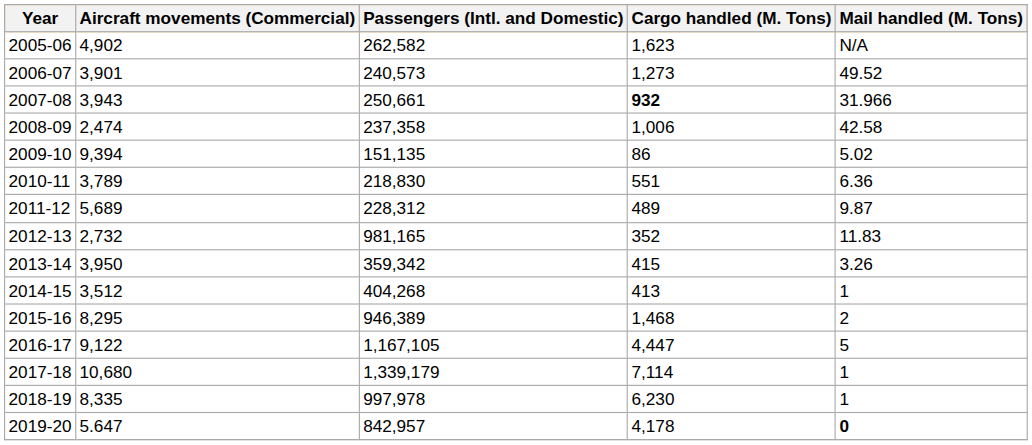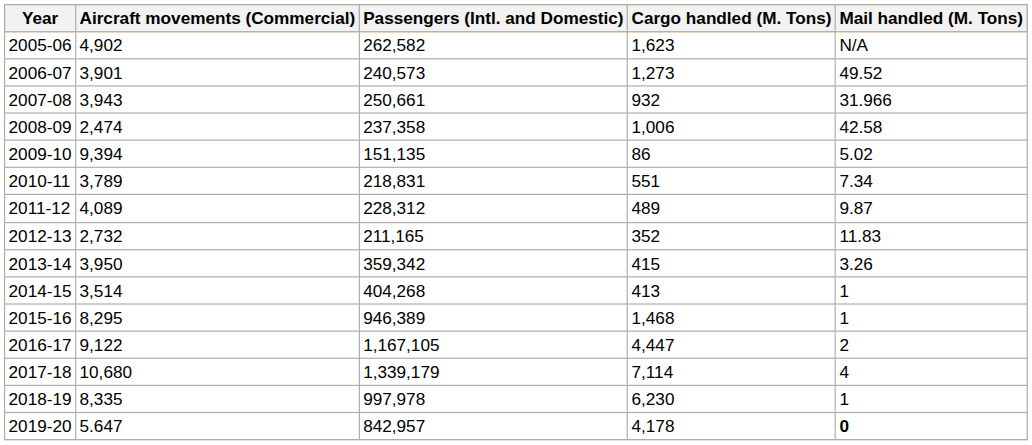2007-08 | Cargo handled (M. Tons): bold -> normal
2010-11 | Passengers (Intl. and Domestic): 218,830 -> 218,831
2010-11 | Mail handled (M. Tons): 6.36 -> 7.34
2011-12 | Aircraft movements (Commercial): 5,689 -> 4,089
2012-13 | Passengers (Intl. and Domestic): 981,165 -> 211,165
2014-15 | Aircraft movements (Commercial): 3,512 -> 3,514
2015-16 | Mail handled (M. Tons): 2 -> 1
2016-17 | Mail handled (M. Tons): 5 -> 2
2017-18 | Mail handled (M. Tons): 1 -> 4
